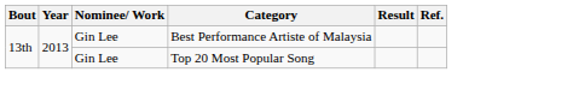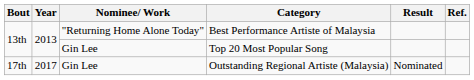Best Performance Artiste of Malaysia | Nominee/ Work: Gin Lee -> "Returning Home Alone Today"
+ row: 17th | 2017 | Gin Lee | Outstanding Regional Artiste (Malaysia) | Nominated
